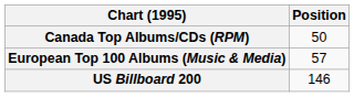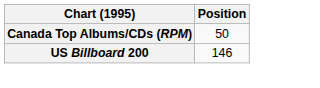- row: European Top 100 Albums (Music & Media) | 57
